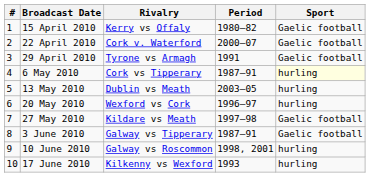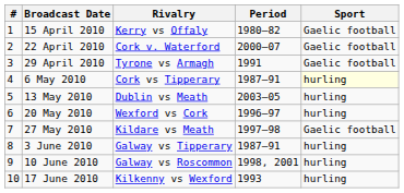3 June 2010 | Sport: Gaelic football -> hurling
